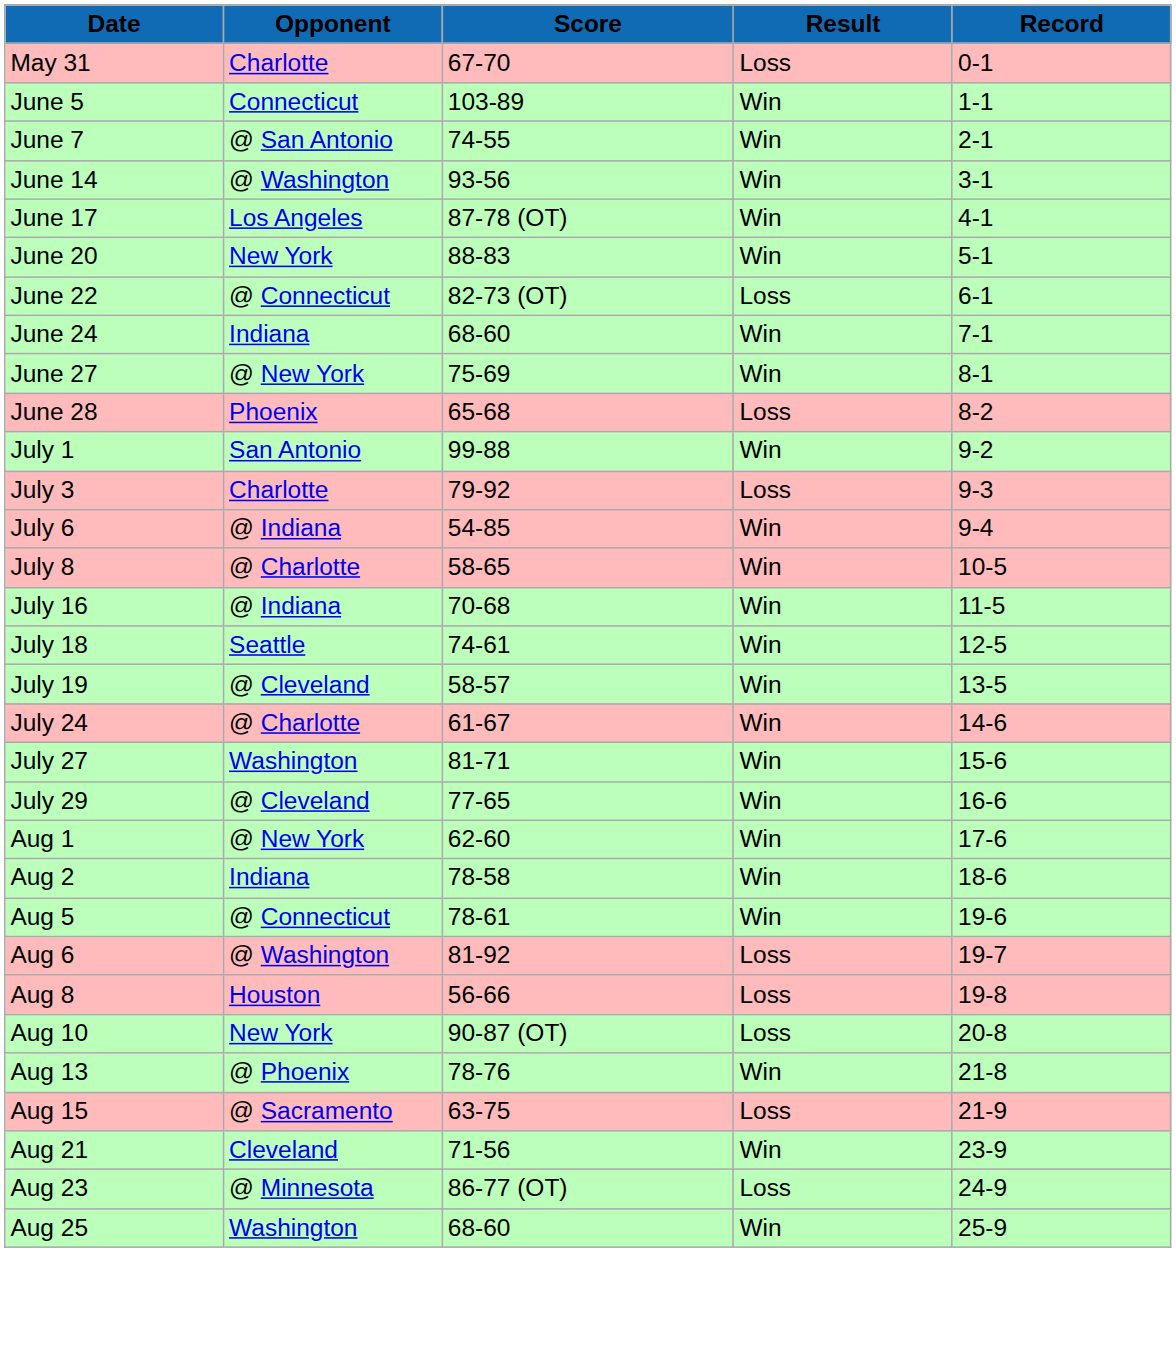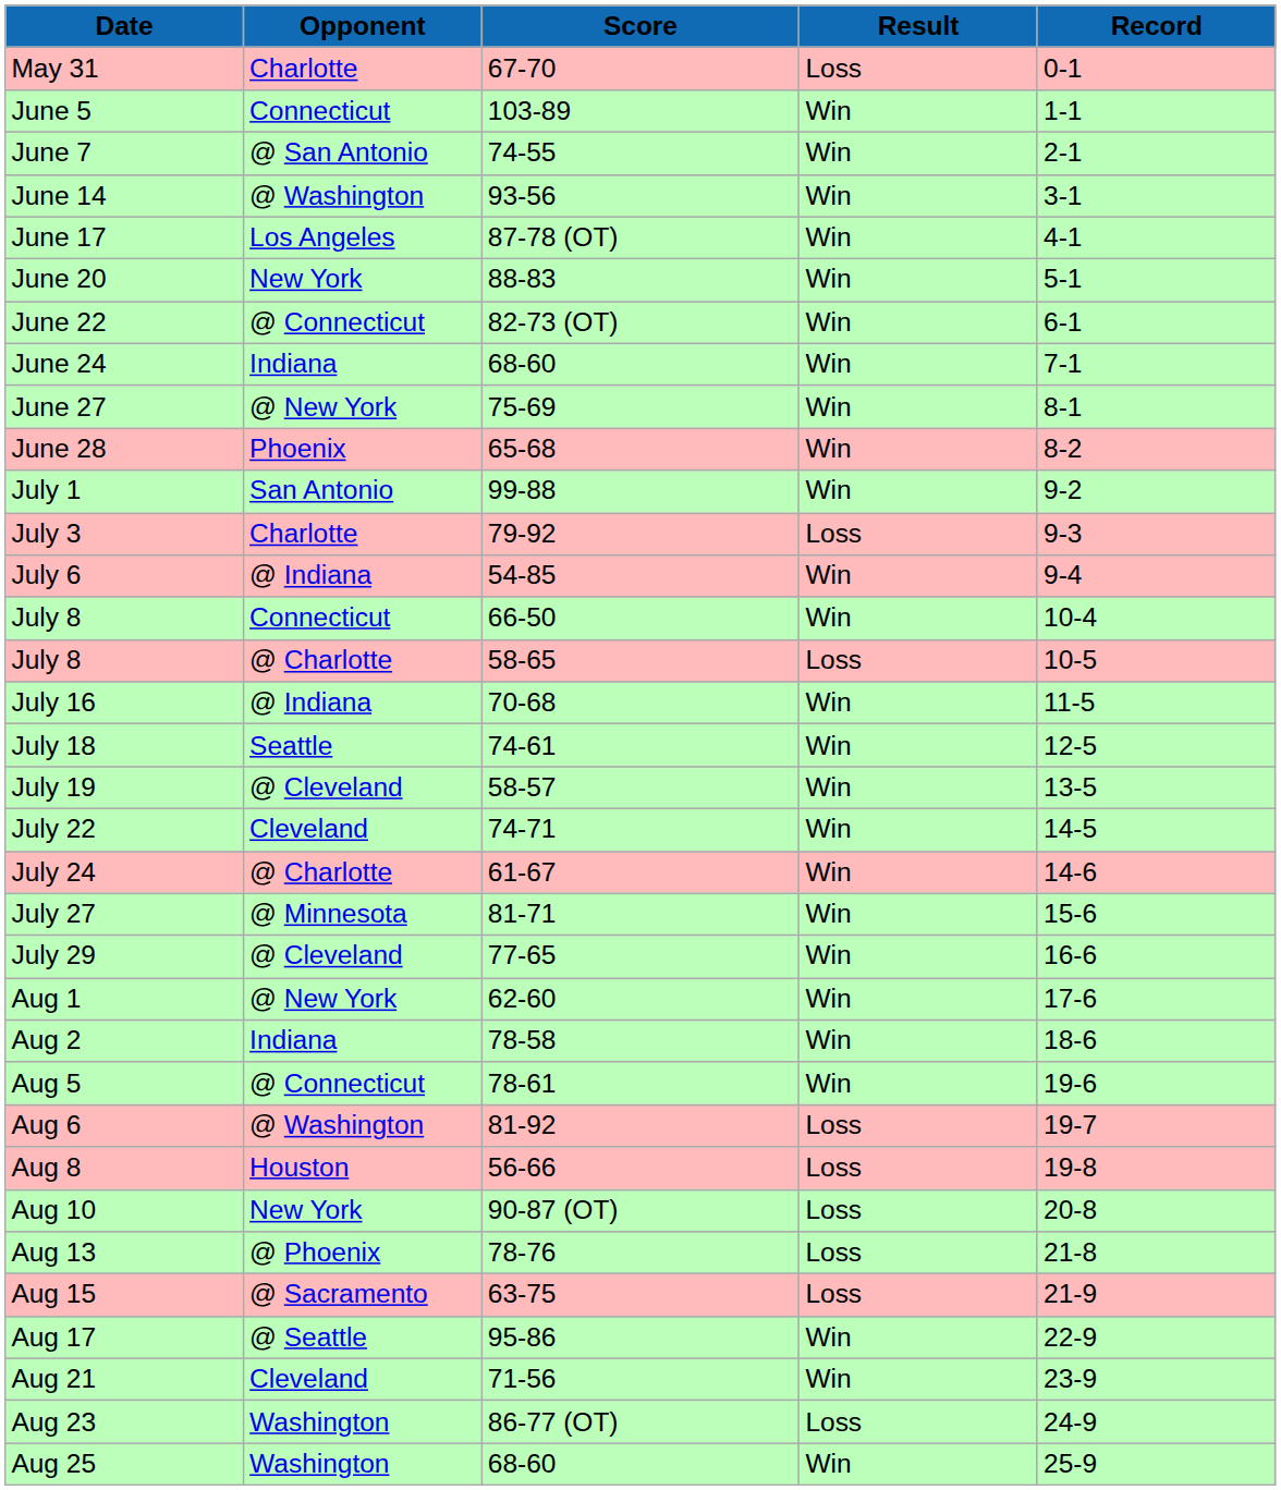June 22 | Result: Loss -> Win
June 28 | Result: Loss -> Win
+ row: July 8 | Connecticut | 66-50 | Win | 10-4
July 8 / 58-65 | Result: Win -> Loss
+ row: July 22 | Cleveland | 74-71 | Win | 14-5
July 27 | Opponent: Washington -> @ Minnesota
Aug 13 | Result: Win -> Loss
+ row: Aug 17 | @ Seattle | 95-86 | Win | 22-9
Aug 23 | Opponent: @ Minnesota -> Washington
